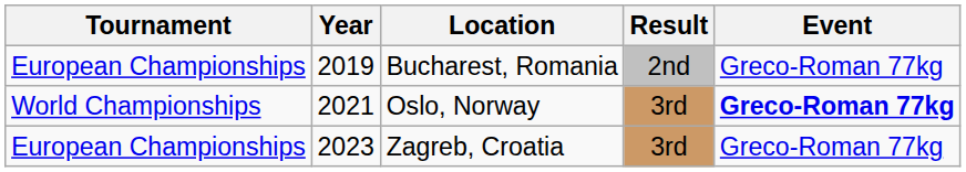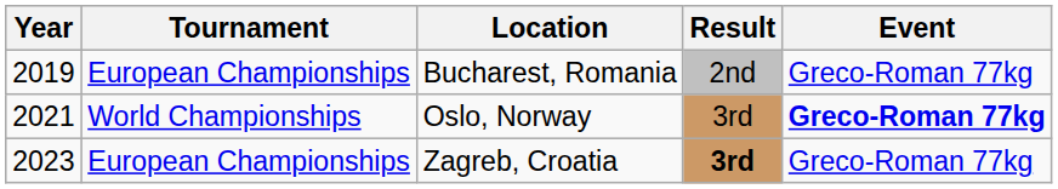columns swapped: Year <-> Tournament
Zagreb, Croatia | Result: normal -> bold
